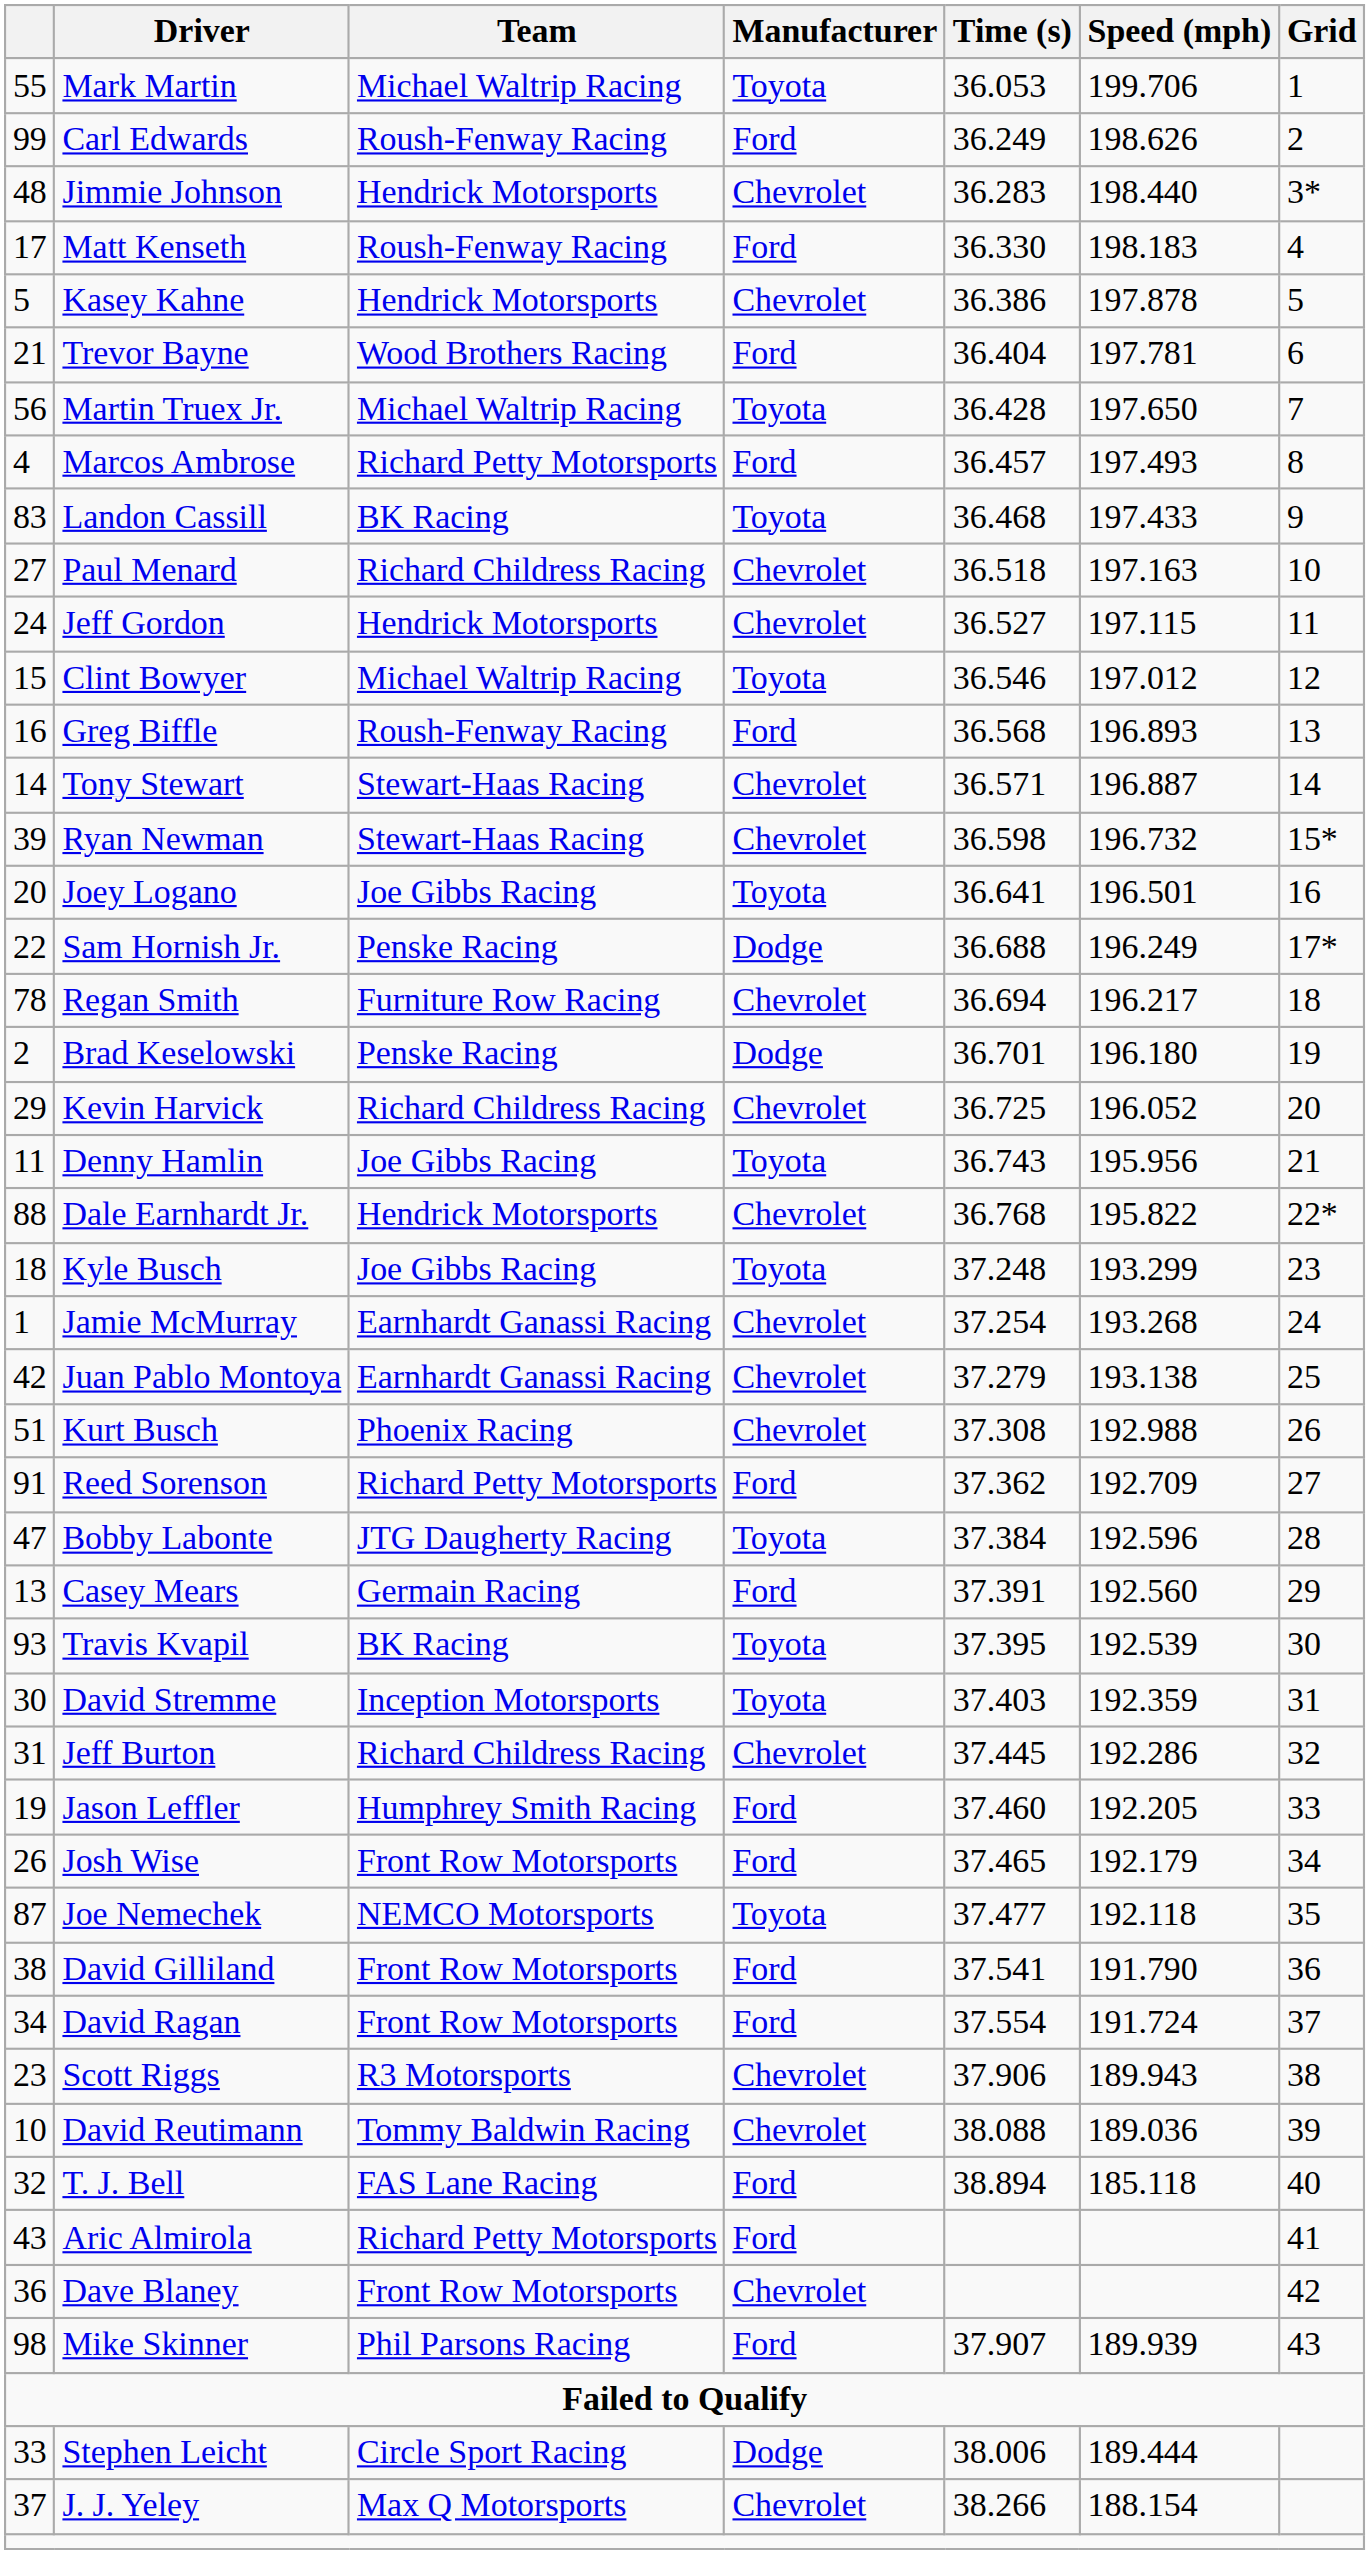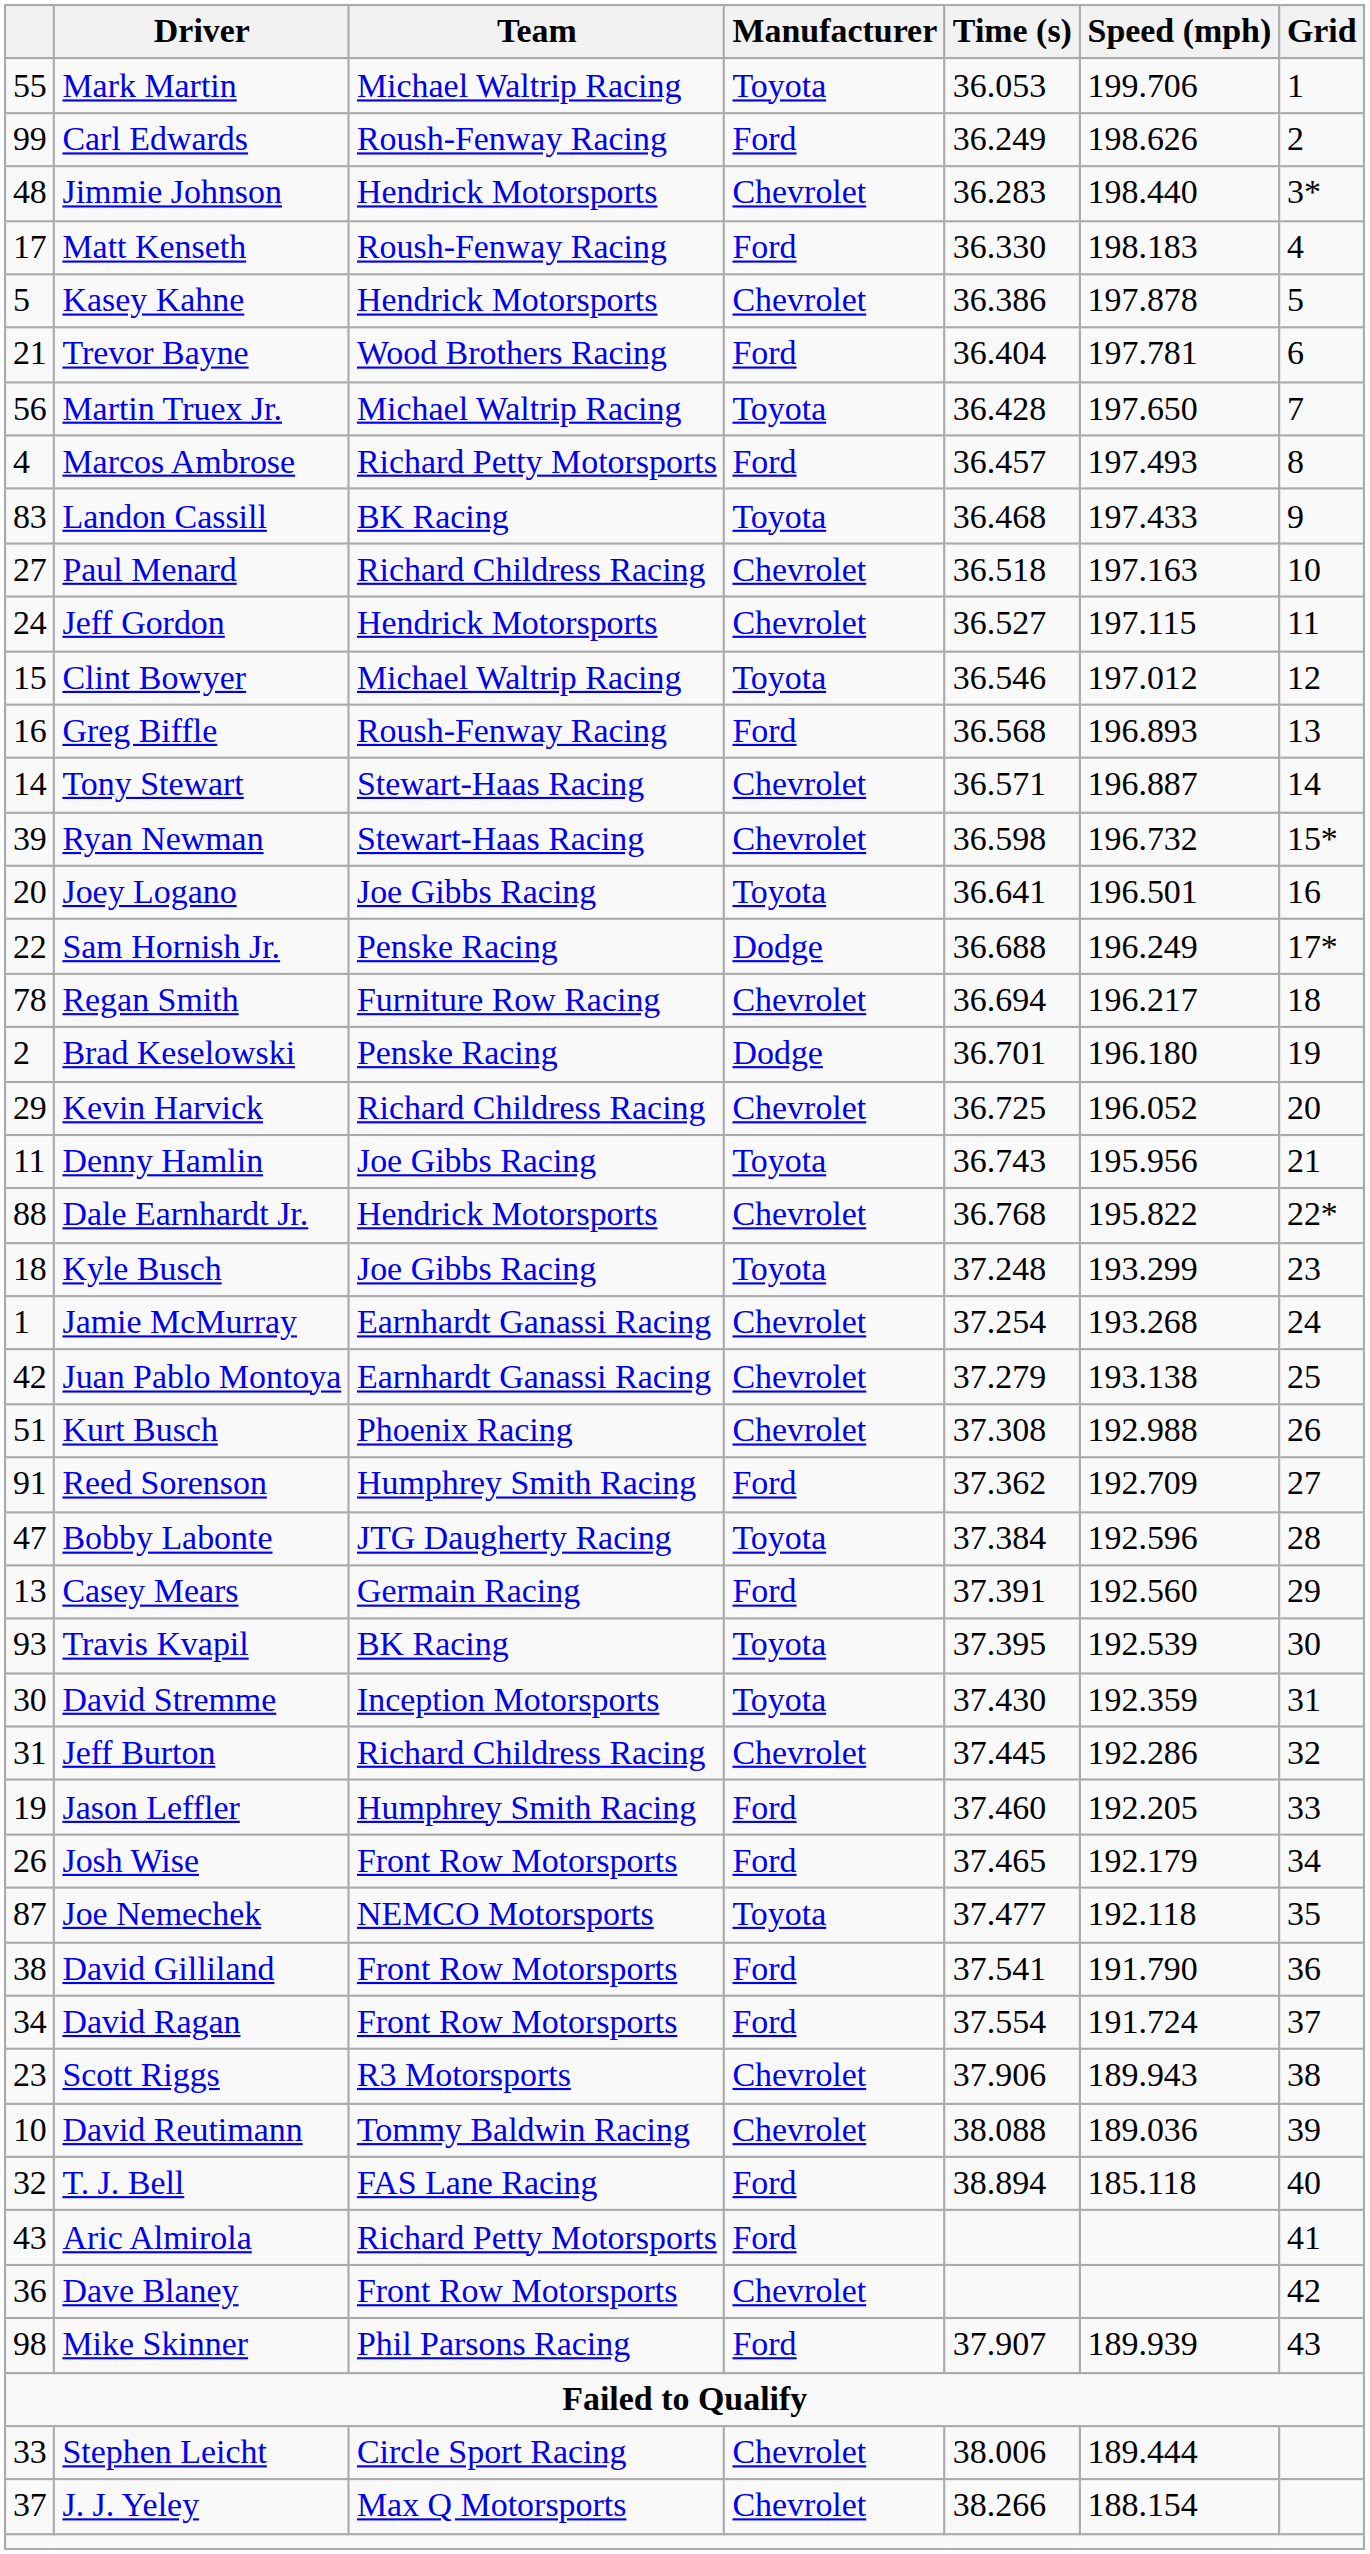Reed Sorenson | Team: Richard Petty Motorsports -> Humphrey Smith Racing
David Stremme | Time (s): 37.403 -> 37.430
Stephen Leicht | Manufacturer: Dodge -> Chevrolet
